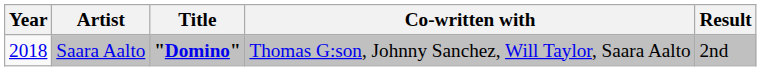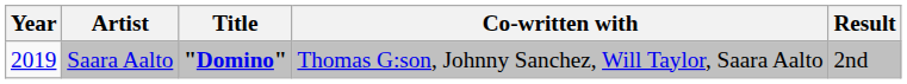Saara Aalto | Year: 2018 -> 2019
